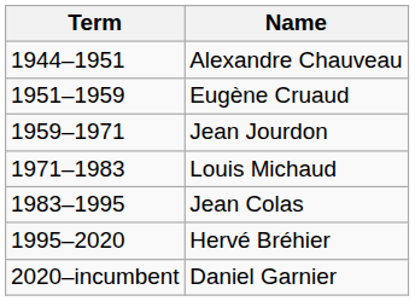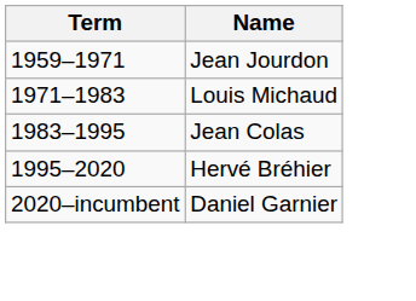- row: 1944–1951 | Alexandre Chauveau
- row: 1951–1959 | Eugène Cruaud
